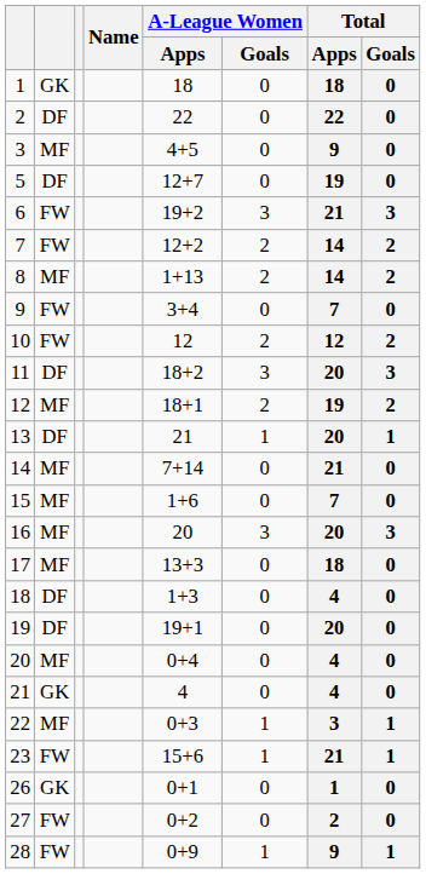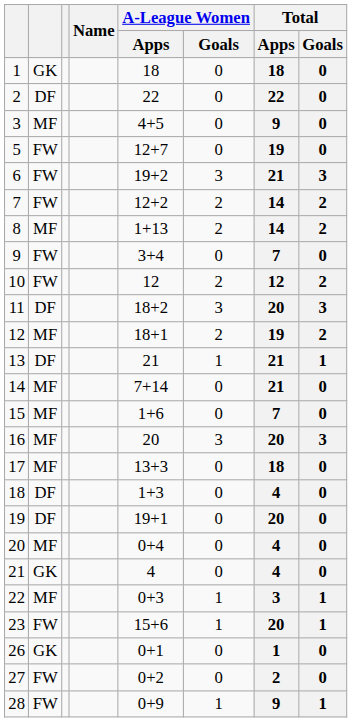5 | column 2: DF -> FW
13 | Total / Apps: 20 -> 21
23 | Total / Apps: 21 -> 20
